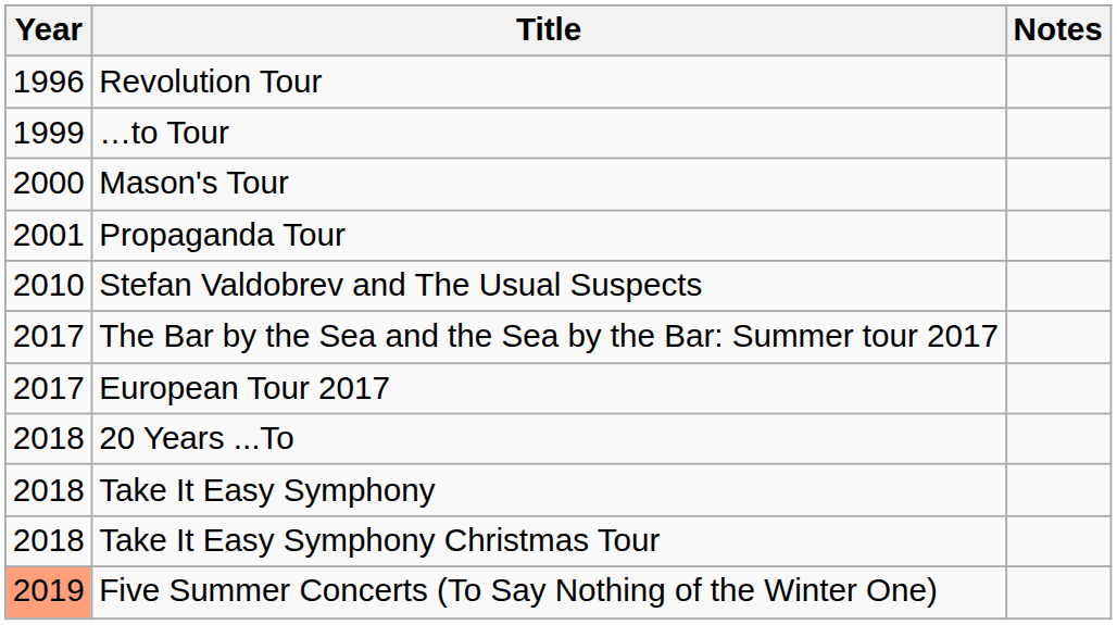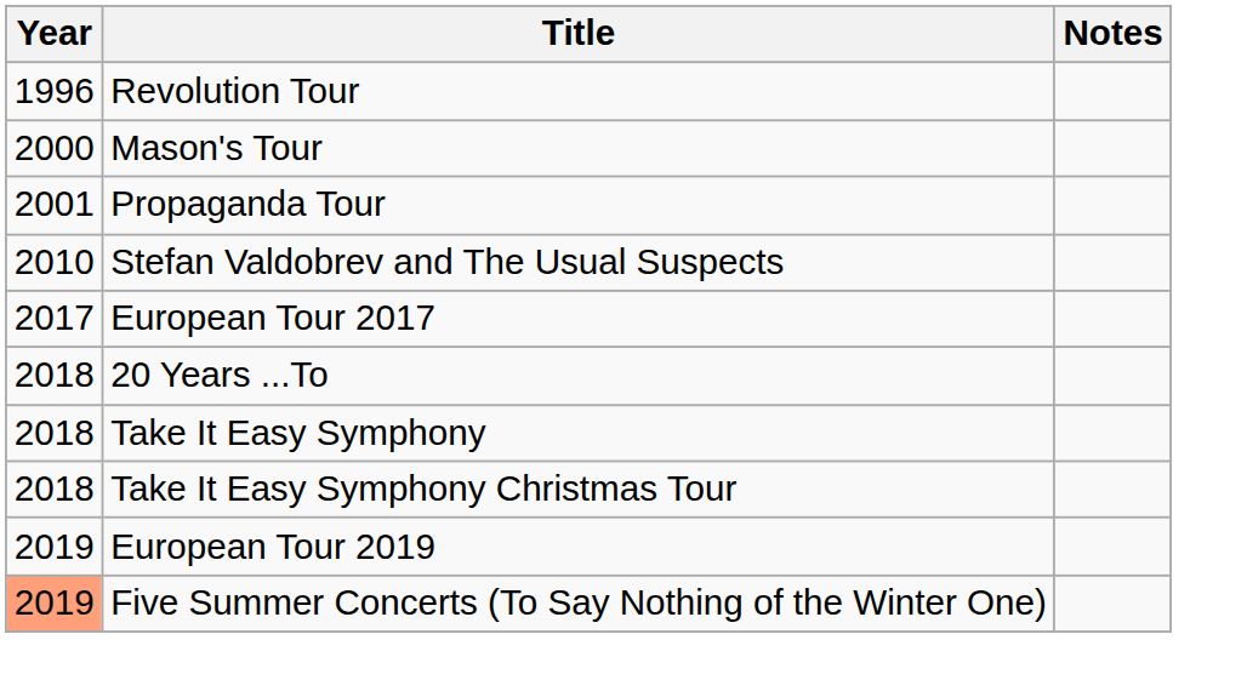- row: 1999 | …to Tour
- row: 2017 | The Bar by the Sea and the Sea by the Bar: Summer tour 2017
+ row: 2019 | European Tour 2019
